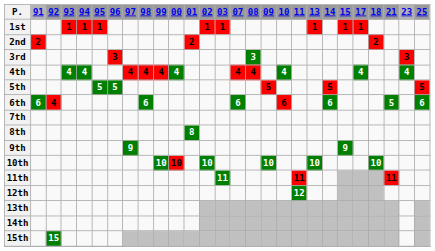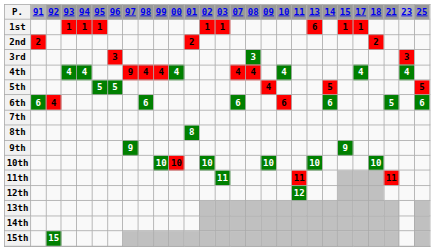1st | 13: 1 -> 6
4th | 97: 4 -> 9
5th | 09: 5 -> 4
